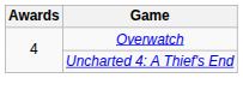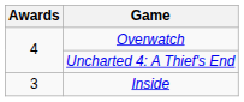+ row: 3 | Inside
